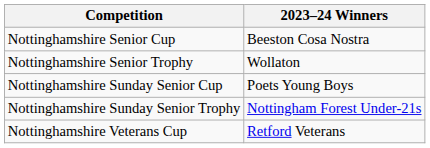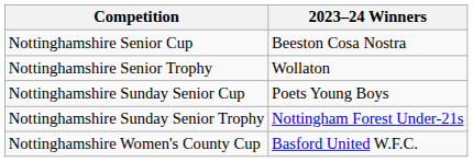- row: Nottinghamshire Veterans Cup | Retford Veterans
+ row: Nottinghamshire Women's County Cup | Basford United W.F.C.
